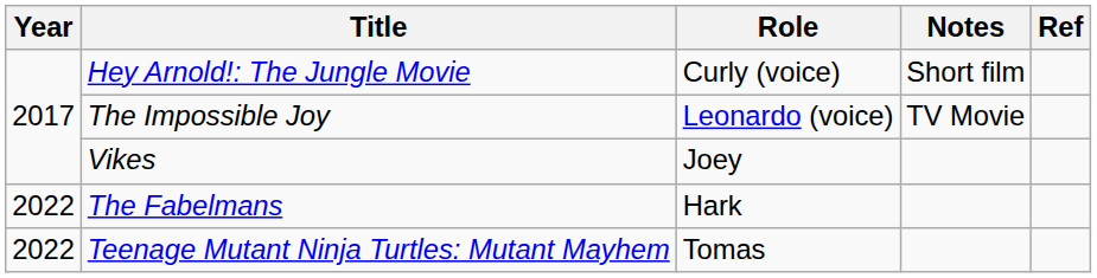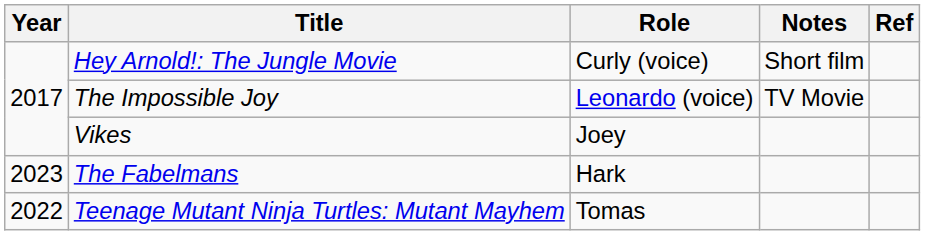The Fabelmans | Year: 2022 -> 2023
